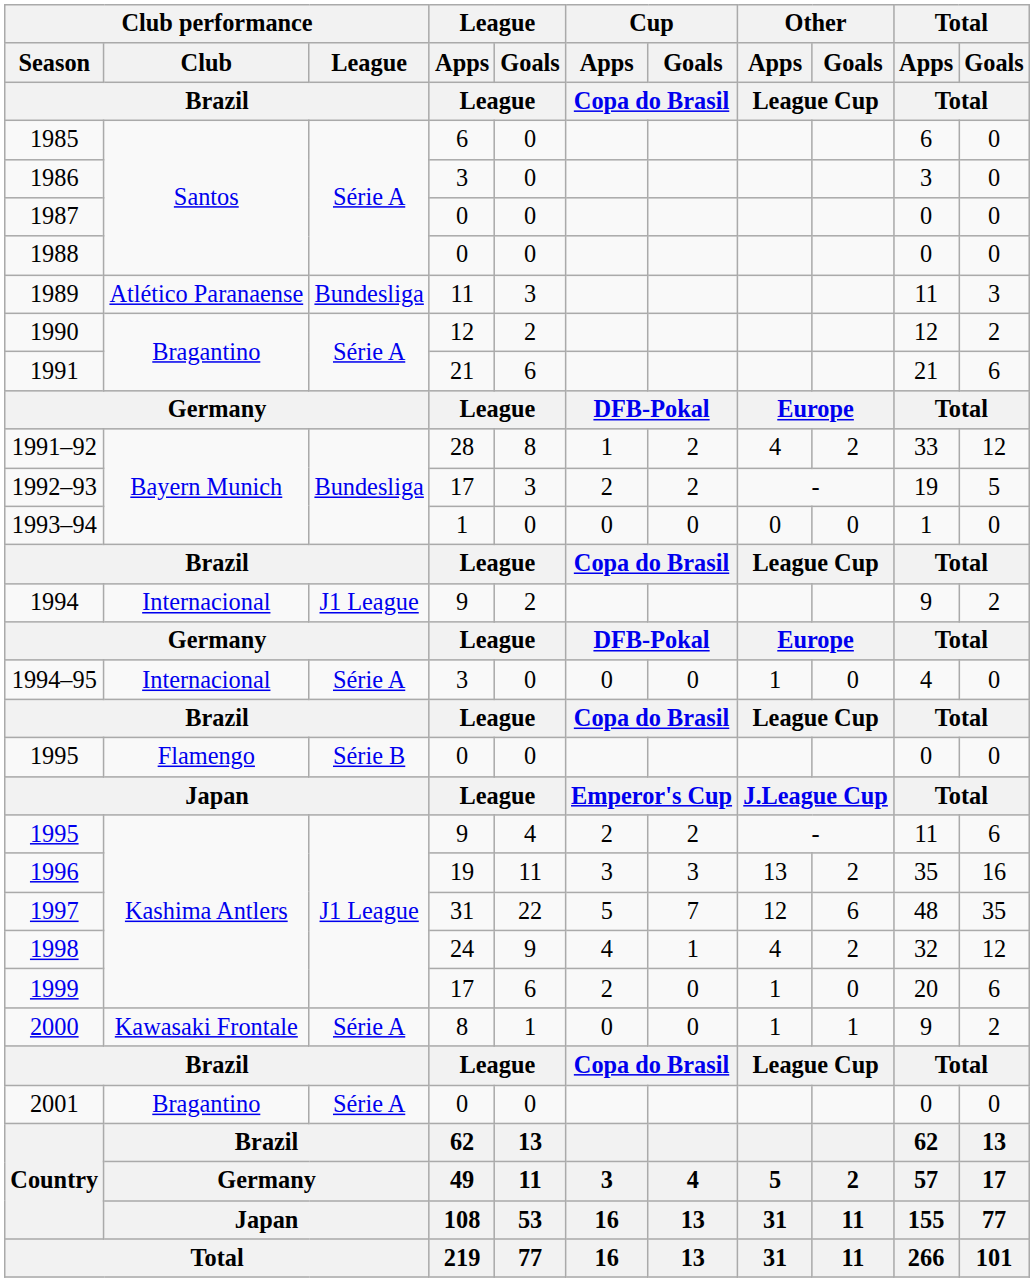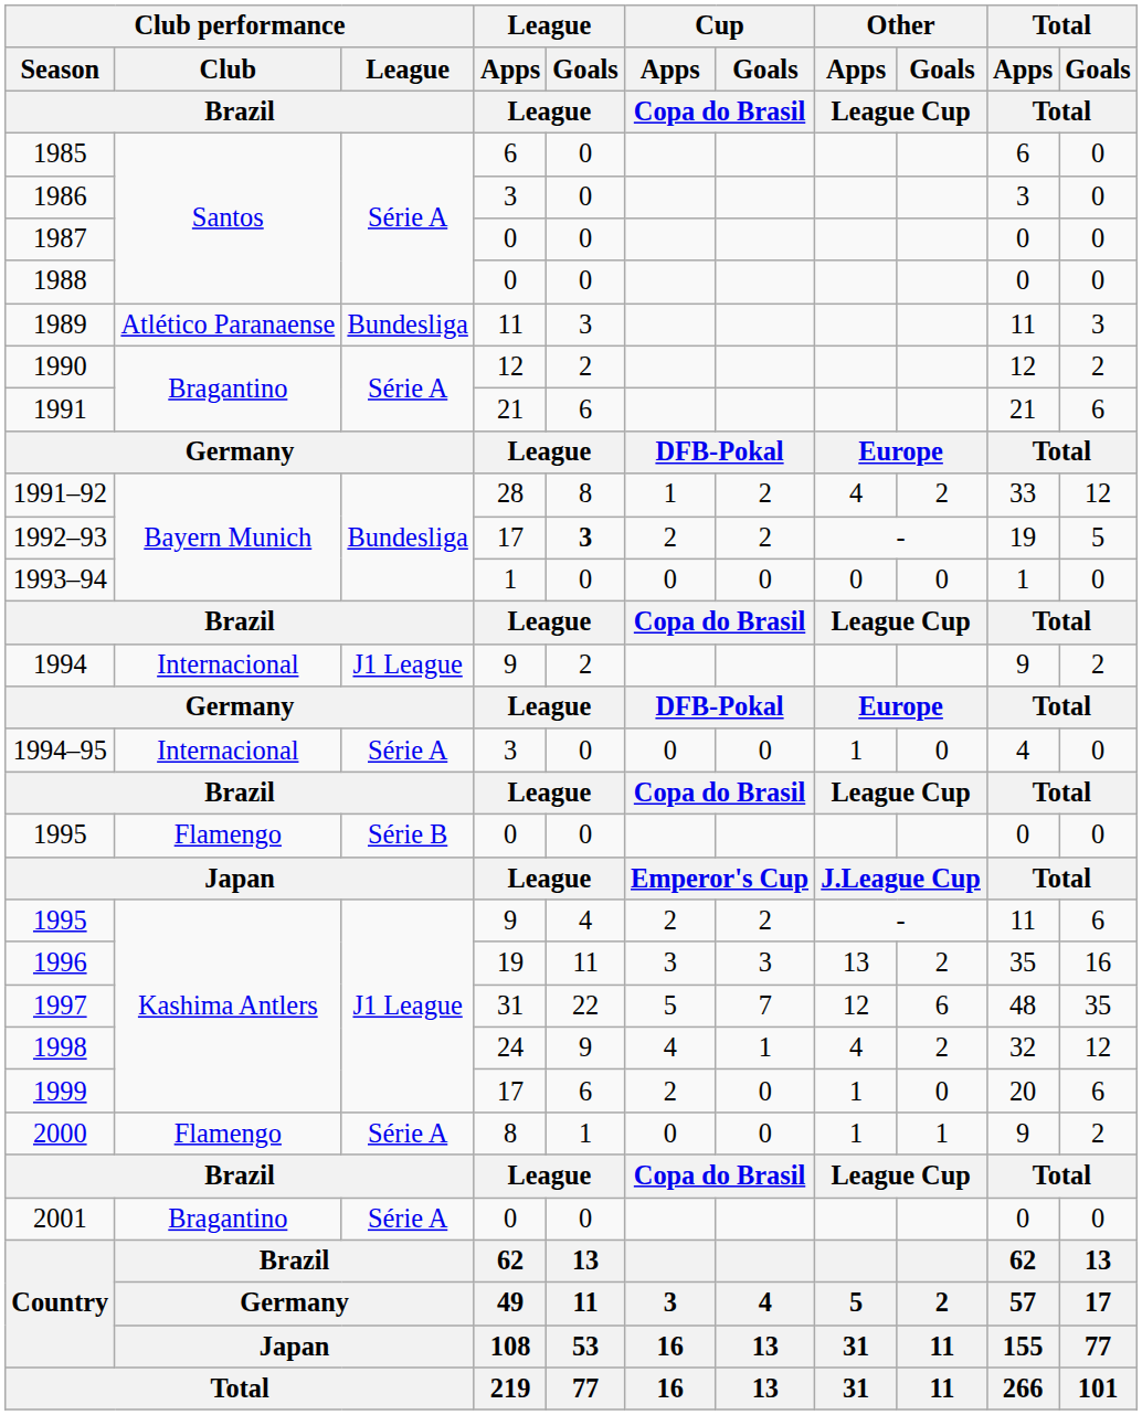1992–93 | League / Goals / League: normal -> bold
2000 | Club performance / Club / Brazil: Kawasaki Frontale -> Flamengo
